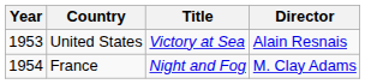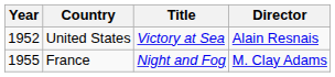United States | Year: 1953 -> 1952
France | Year: 1954 -> 1955
